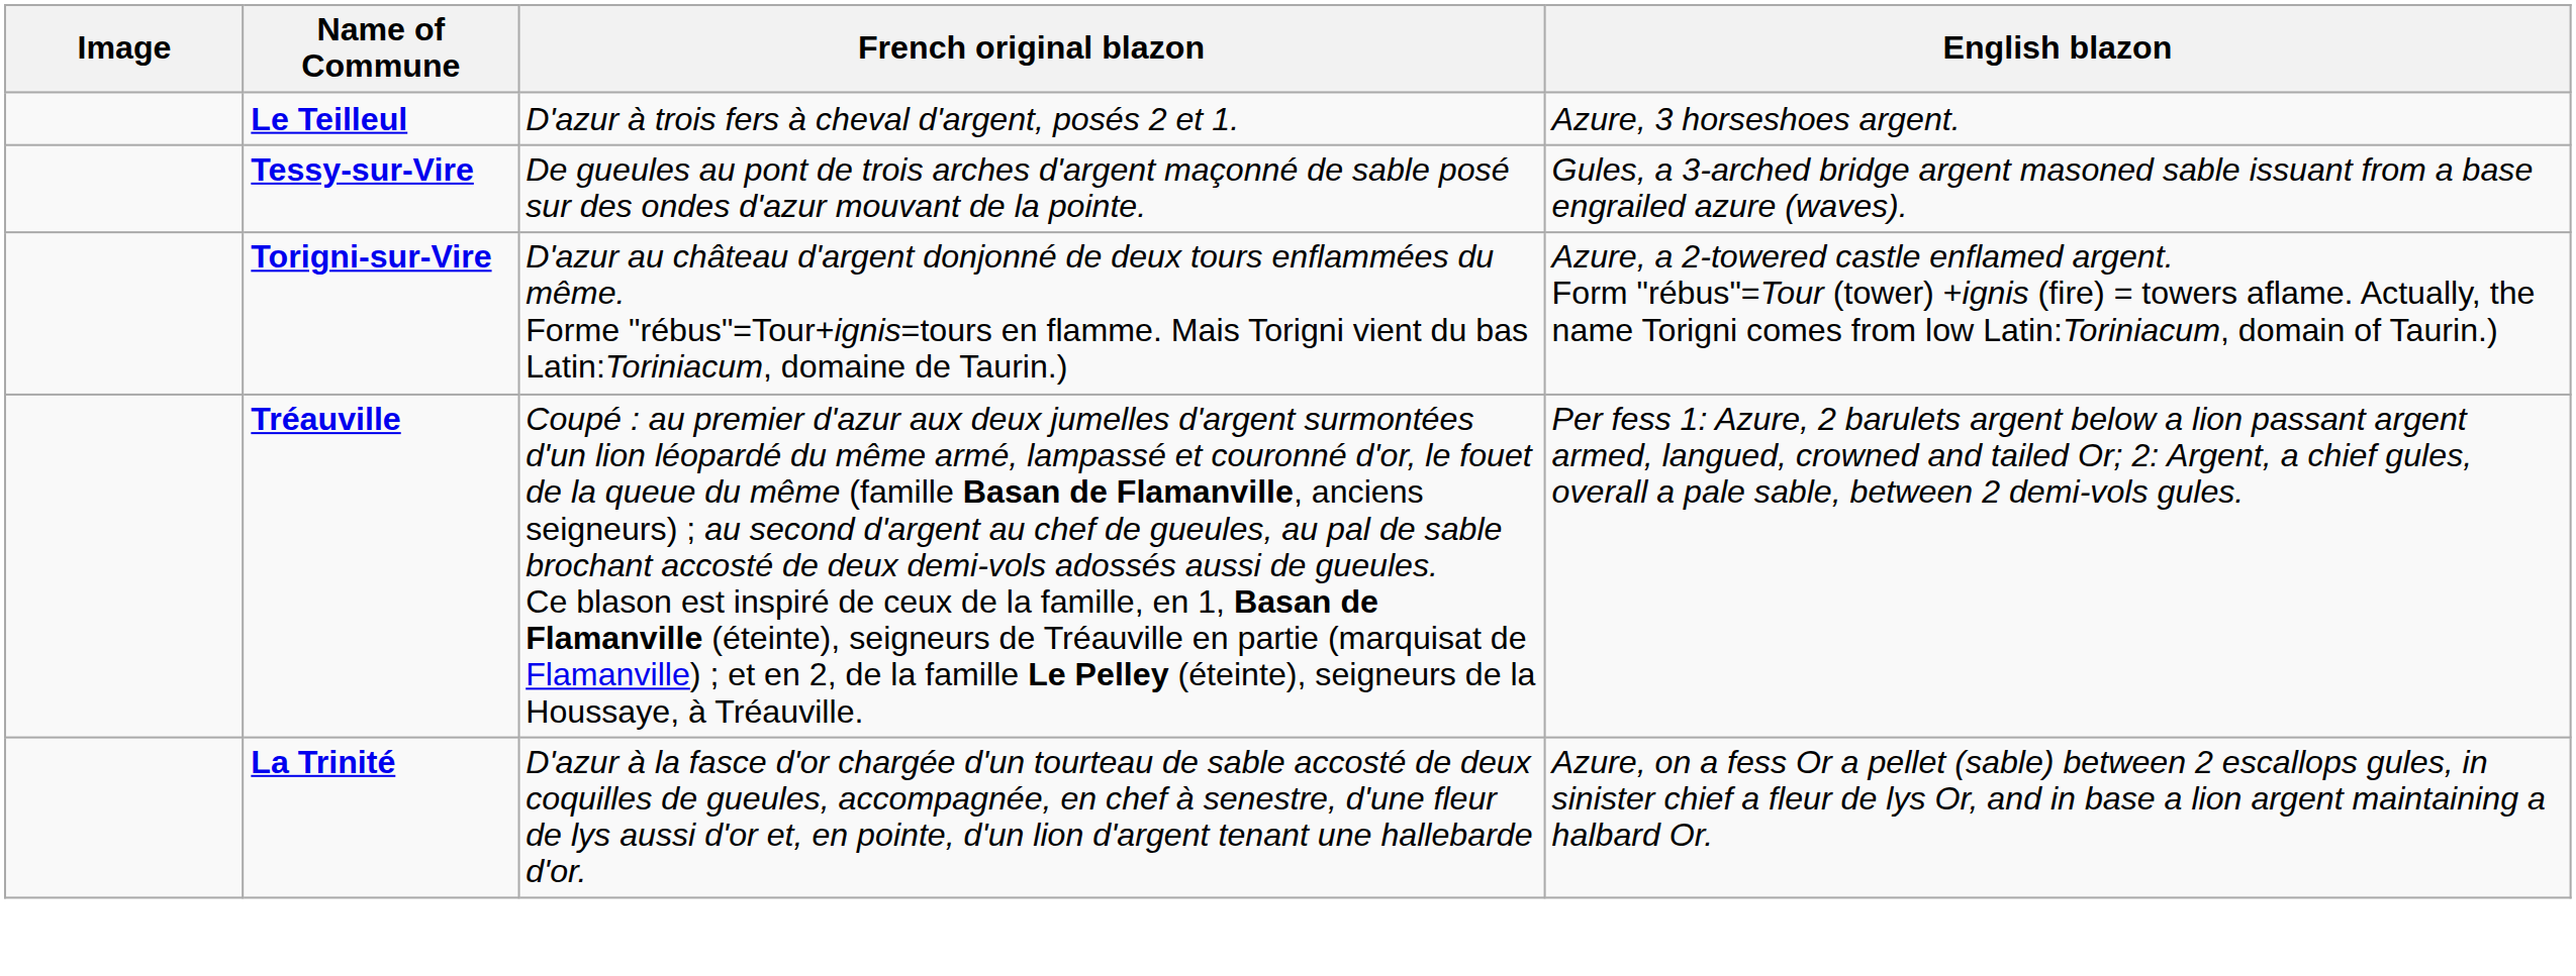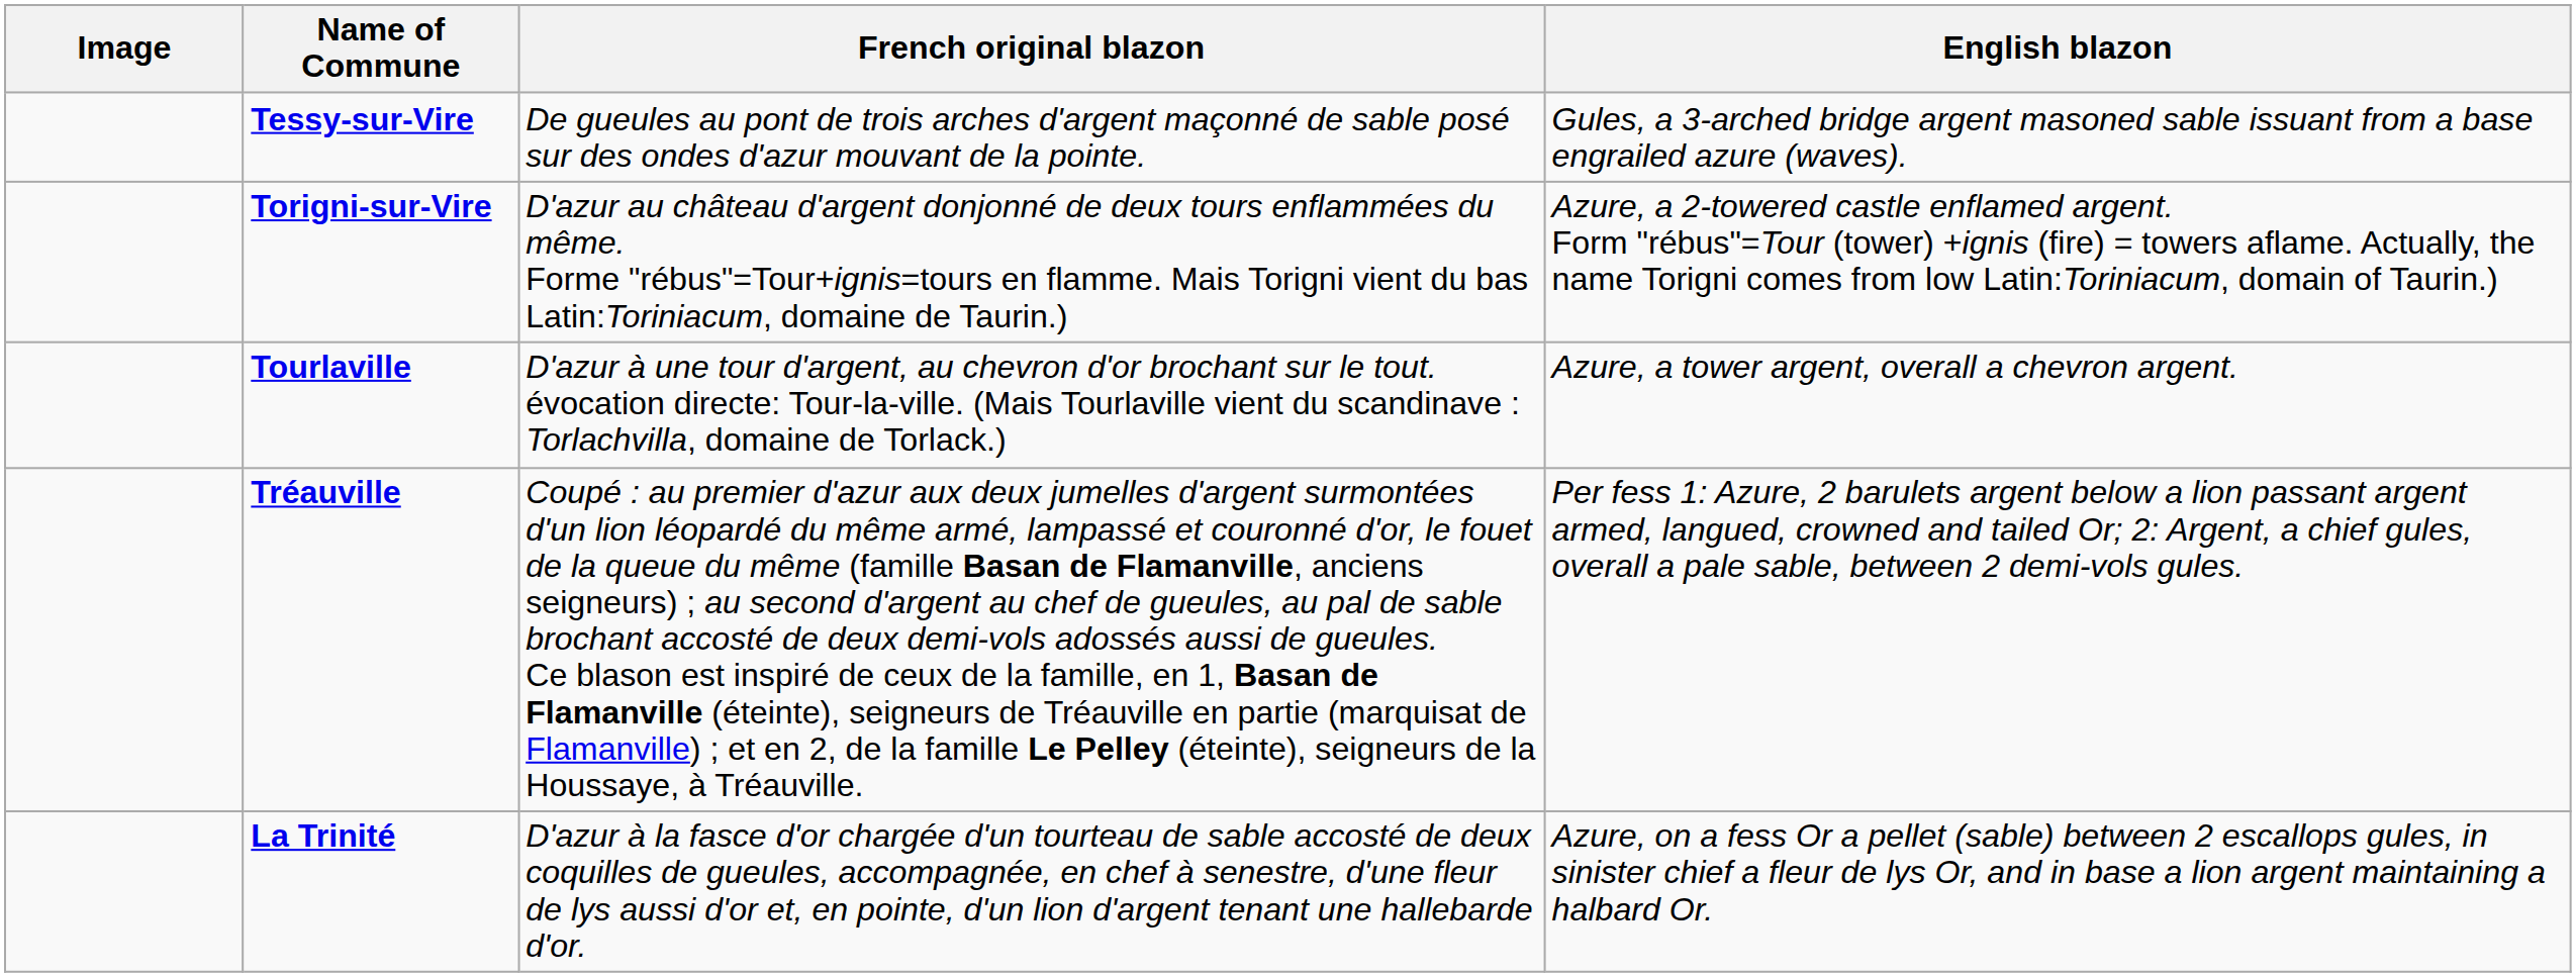- row: Le Teilleul | D'azur à trois fers à cheval d'argent, posés 2 et 1. | Azure, 3 horseshoes argent.
+ row: Tourlaville | D'azur à une tour d'argent, au chevron d'or brochant sur le tout. évocation directe: Tour-la-ville. (Mais Tourlaville vient du scandinave : Torlachvilla, domaine de Torlack.) | Azure, a tower argent, overall a chevron argent.
